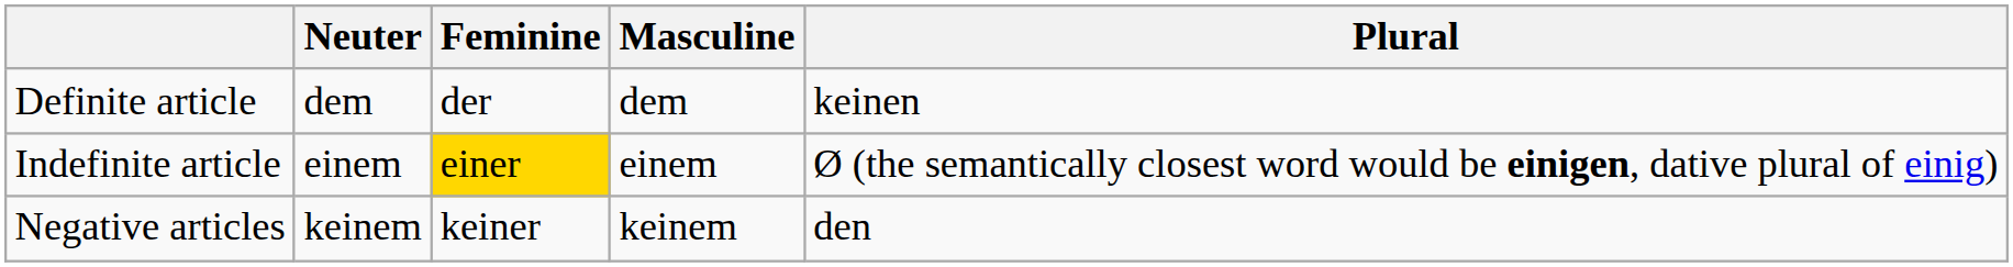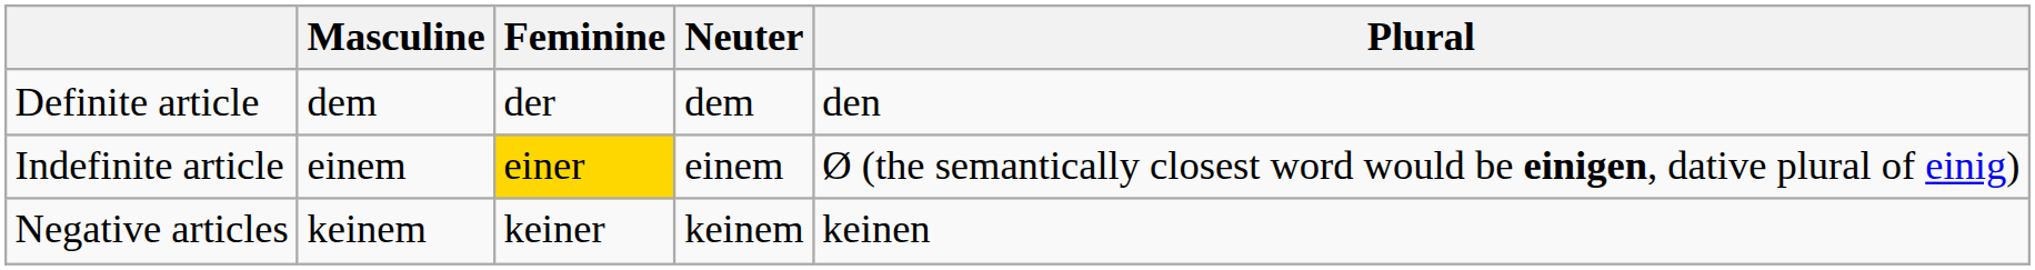columns swapped: Masculine <-> Neuter
Definite article | Plural: keinen -> den
Negative articles | Plural: den -> keinen
